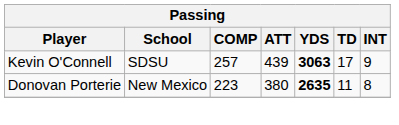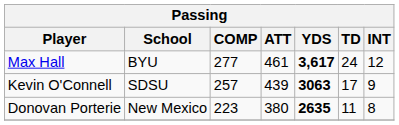+ row: Max Hall | BYU | 277 | 461 | 3,617 | 24 | 12
